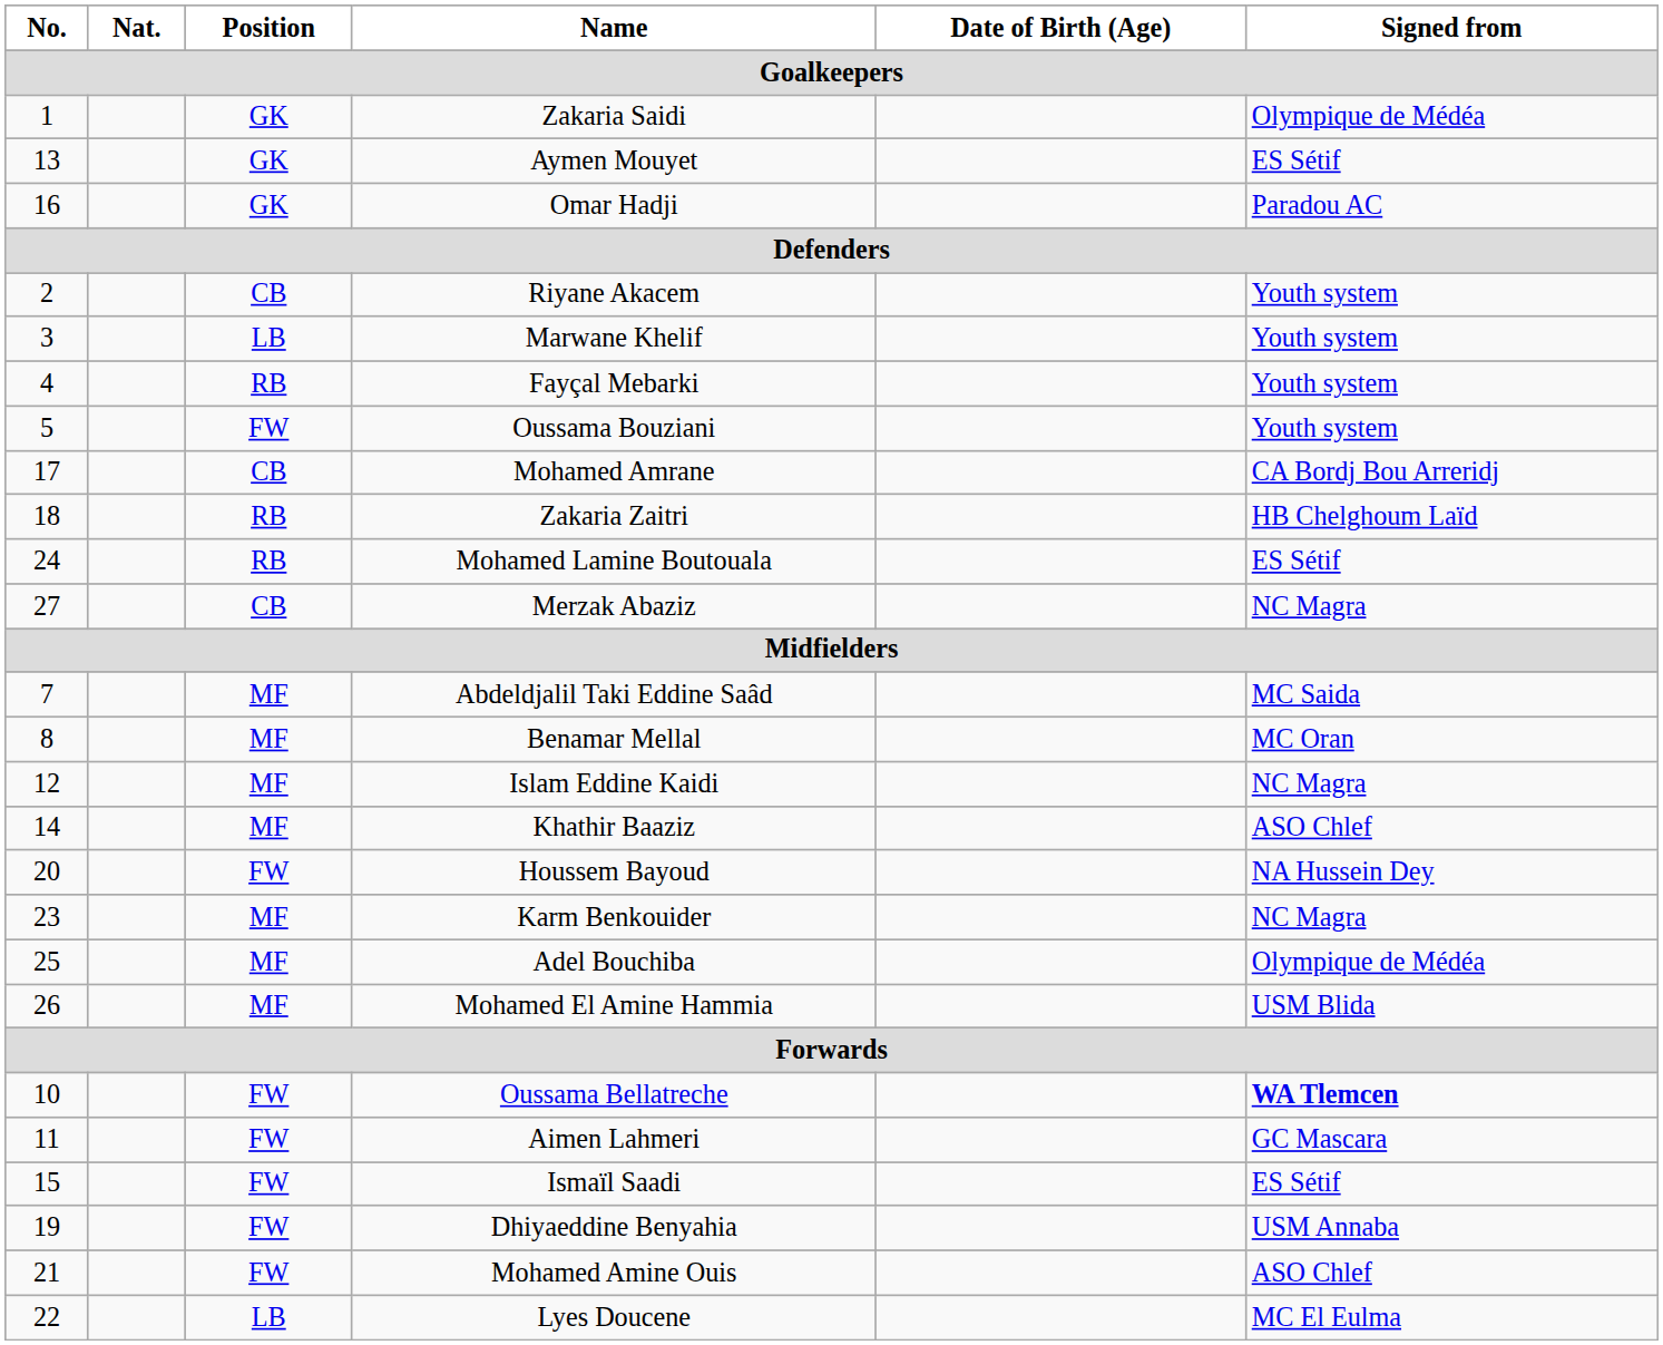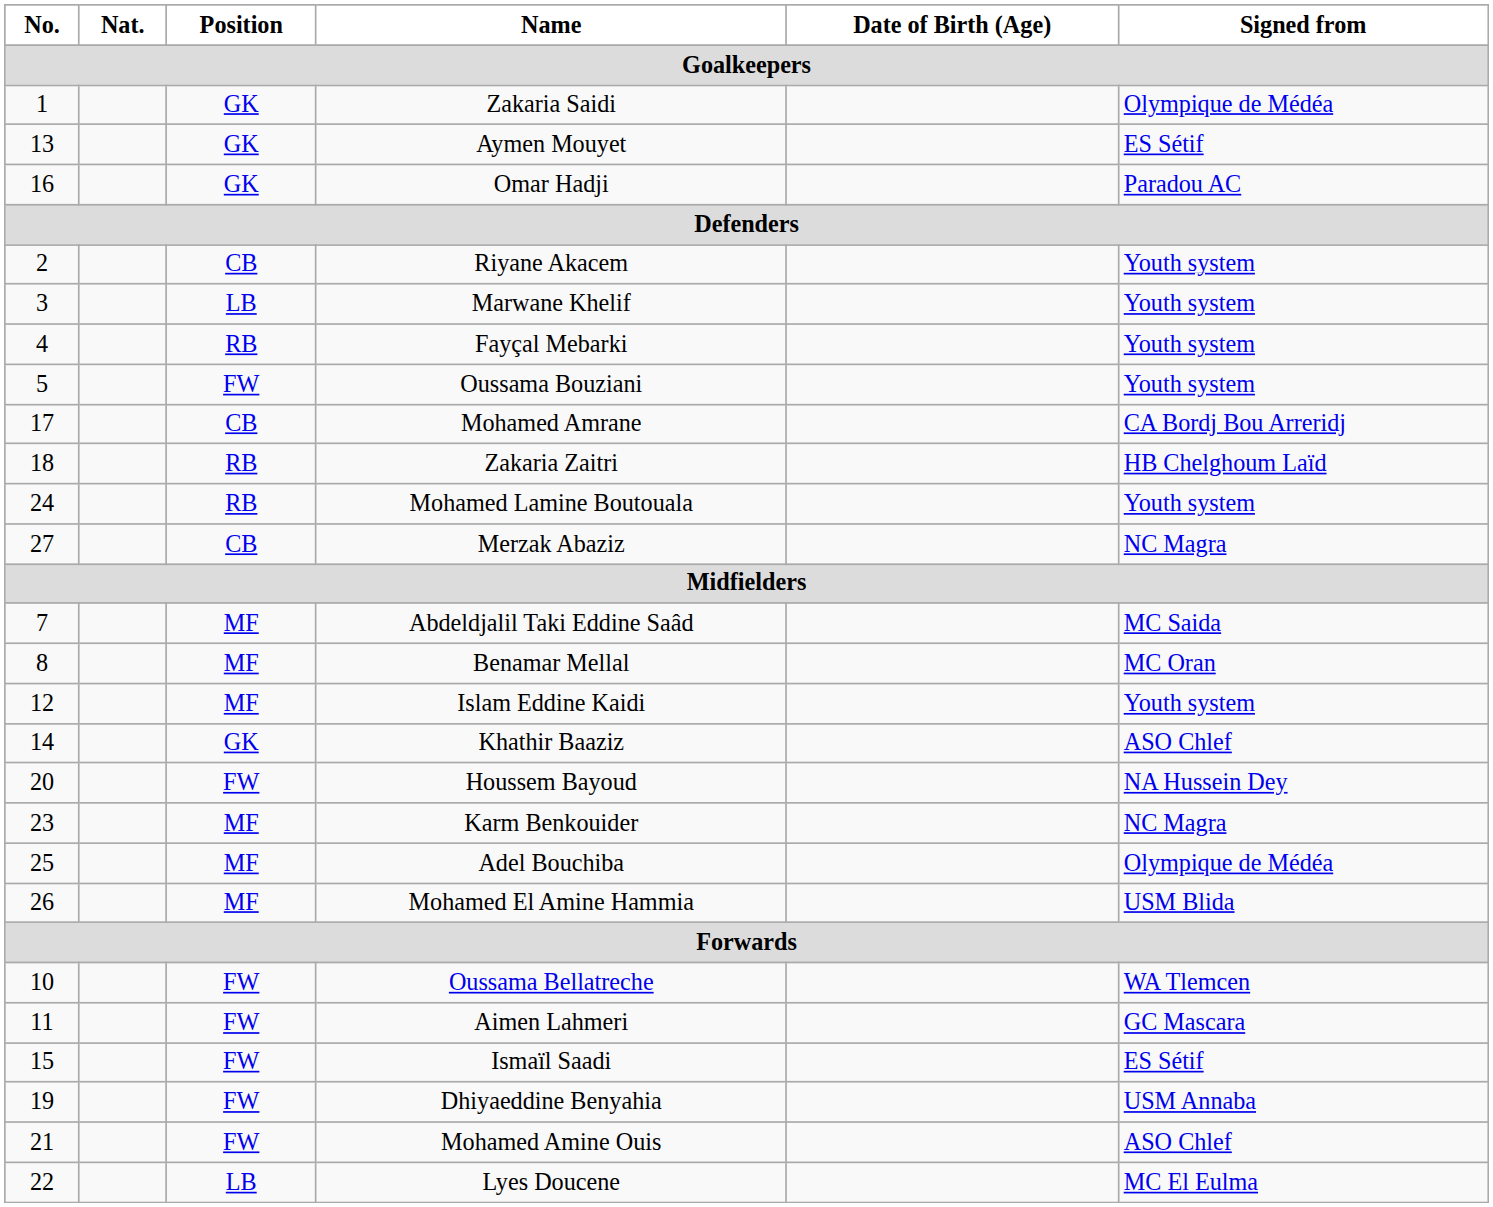Mohamed Lamine Boutouala | Signed from: ES Sétif -> Youth system
Islam Eddine Kaidi | Signed from: NC Magra -> Youth system
Khathir Baaziz | Position: MF -> GK
Oussama Bellatreche | Signed from: bold -> normal
